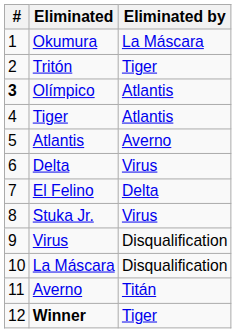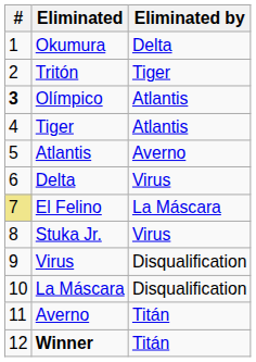Okumura | Eliminated by: La Máscara -> Delta
El Felino | #: no background -> khaki background
El Felino | Eliminated by: Delta -> La Máscara
Winner | Eliminated by: Tiger -> Titán
